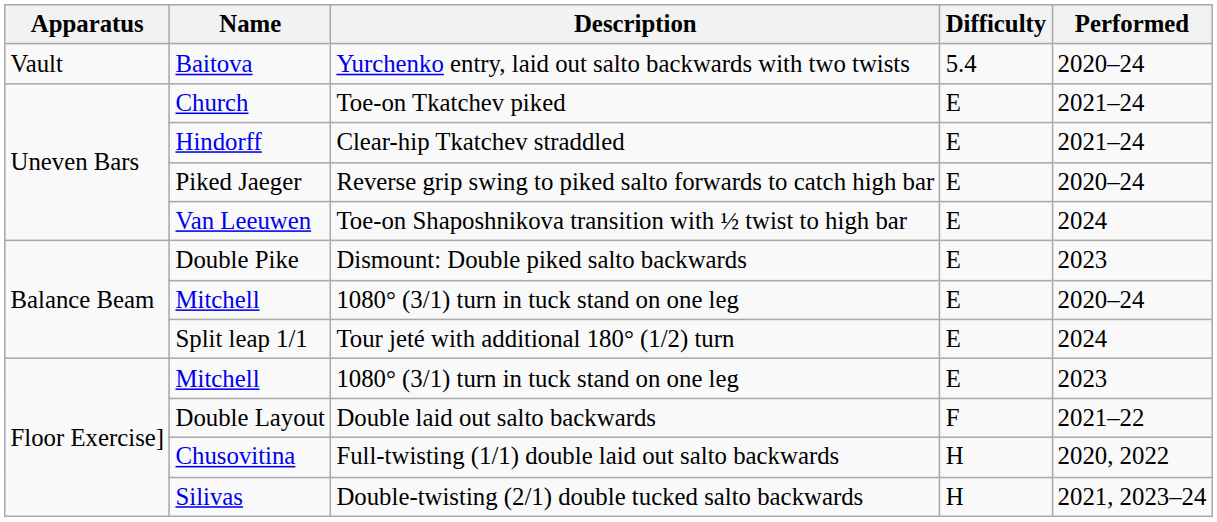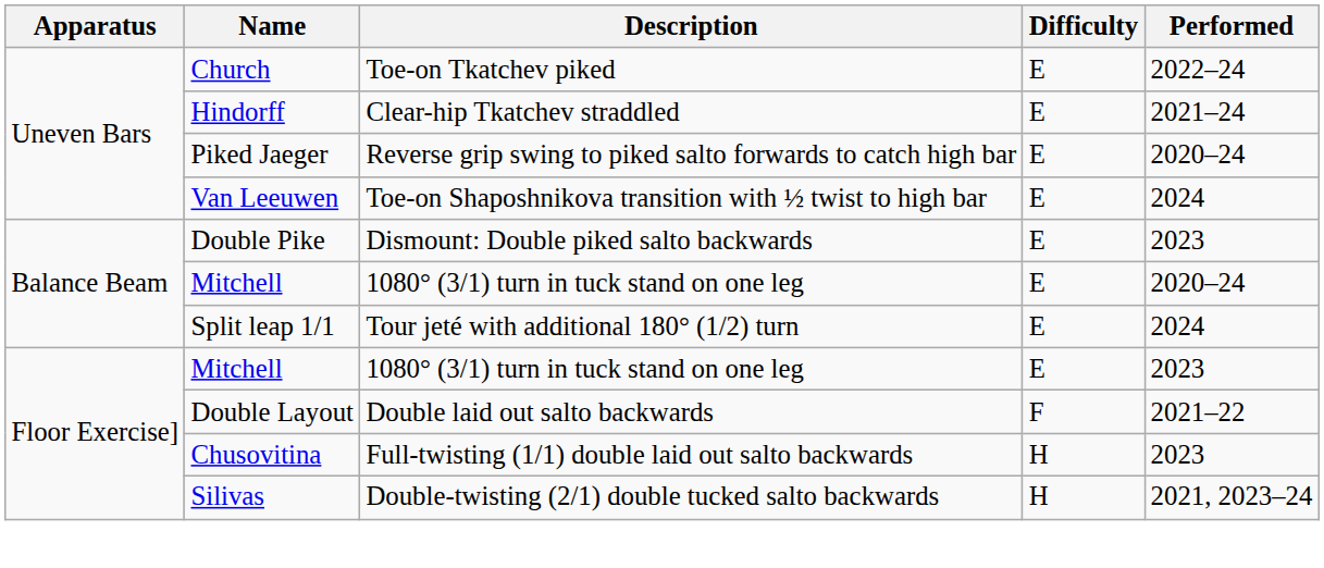- row: Vault | Baitova | Yurchenko entry, laid out salto backwards with two twists | 5.4 | 2020–24
Church | Performed: 2021–24 -> 2022–24
Chusovitina | Performed: 2020, 2022 -> 2023
